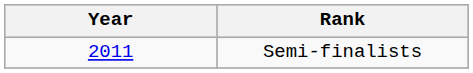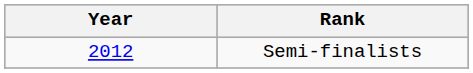Semi-finalists | Year: 2011 -> 2012
